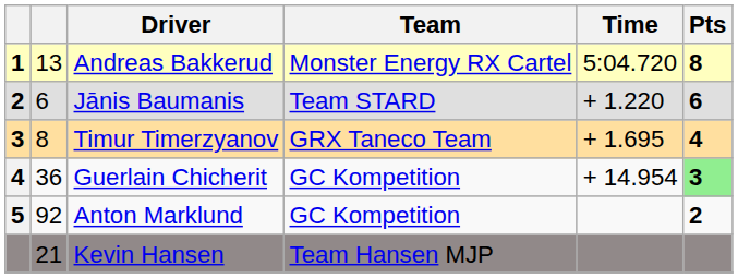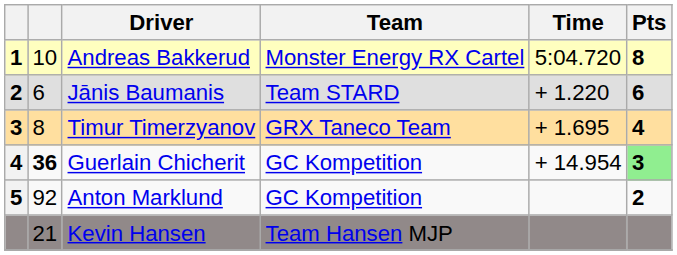Andreas Bakkerud | column 2: 13 -> 10
Guerlain Chicherit | column 2: normal -> bold
